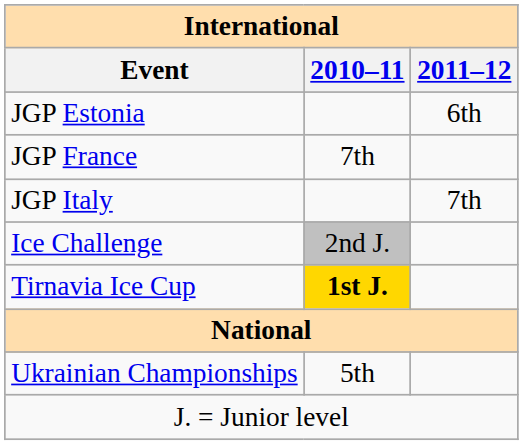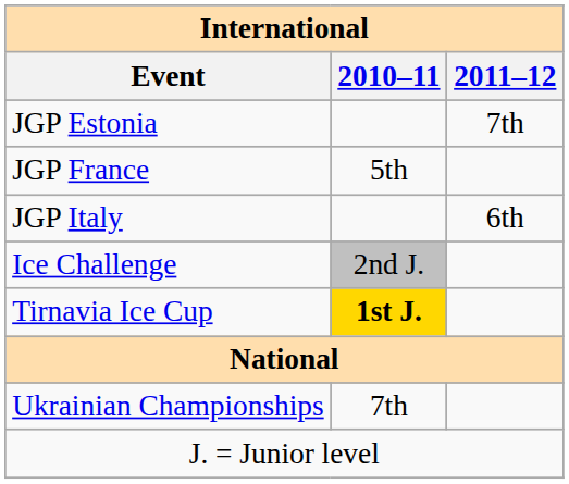JGP Estonia | 2011–12: 6th -> 7th
JGP France | 2010–11: 7th -> 5th
JGP Italy | 2011–12: 7th -> 6th
Ukrainian Championships | 2010–11: 5th -> 7th
